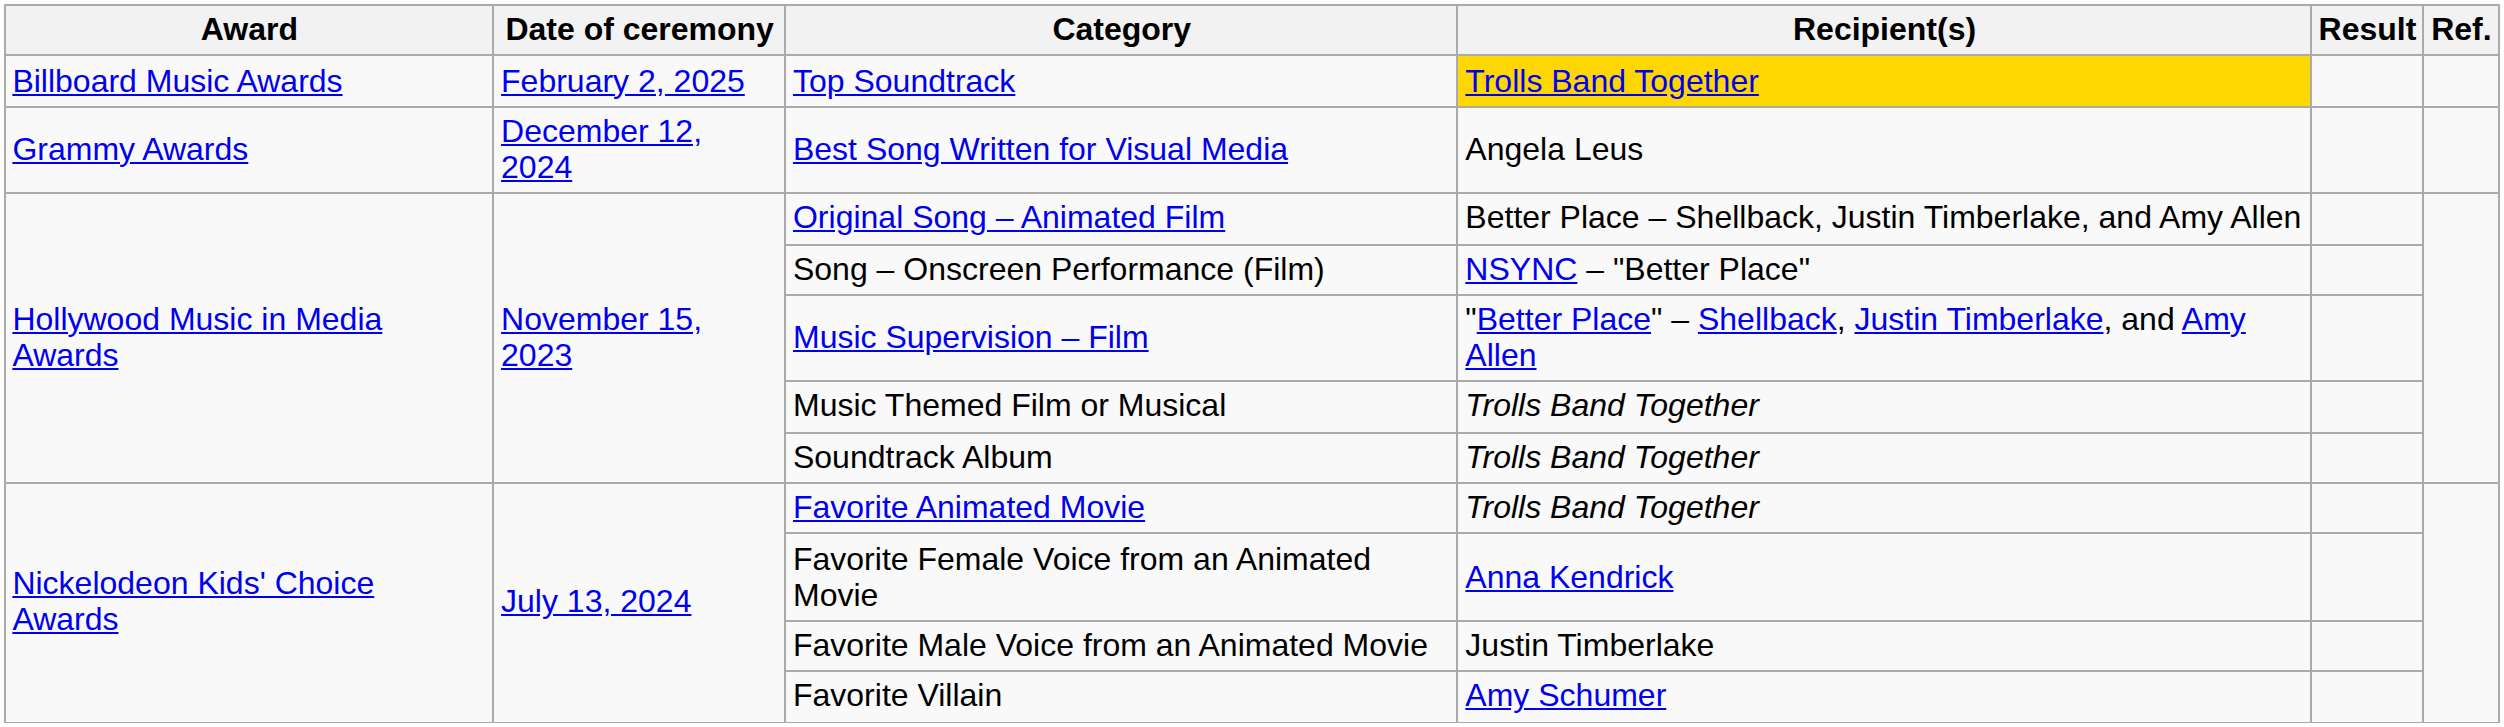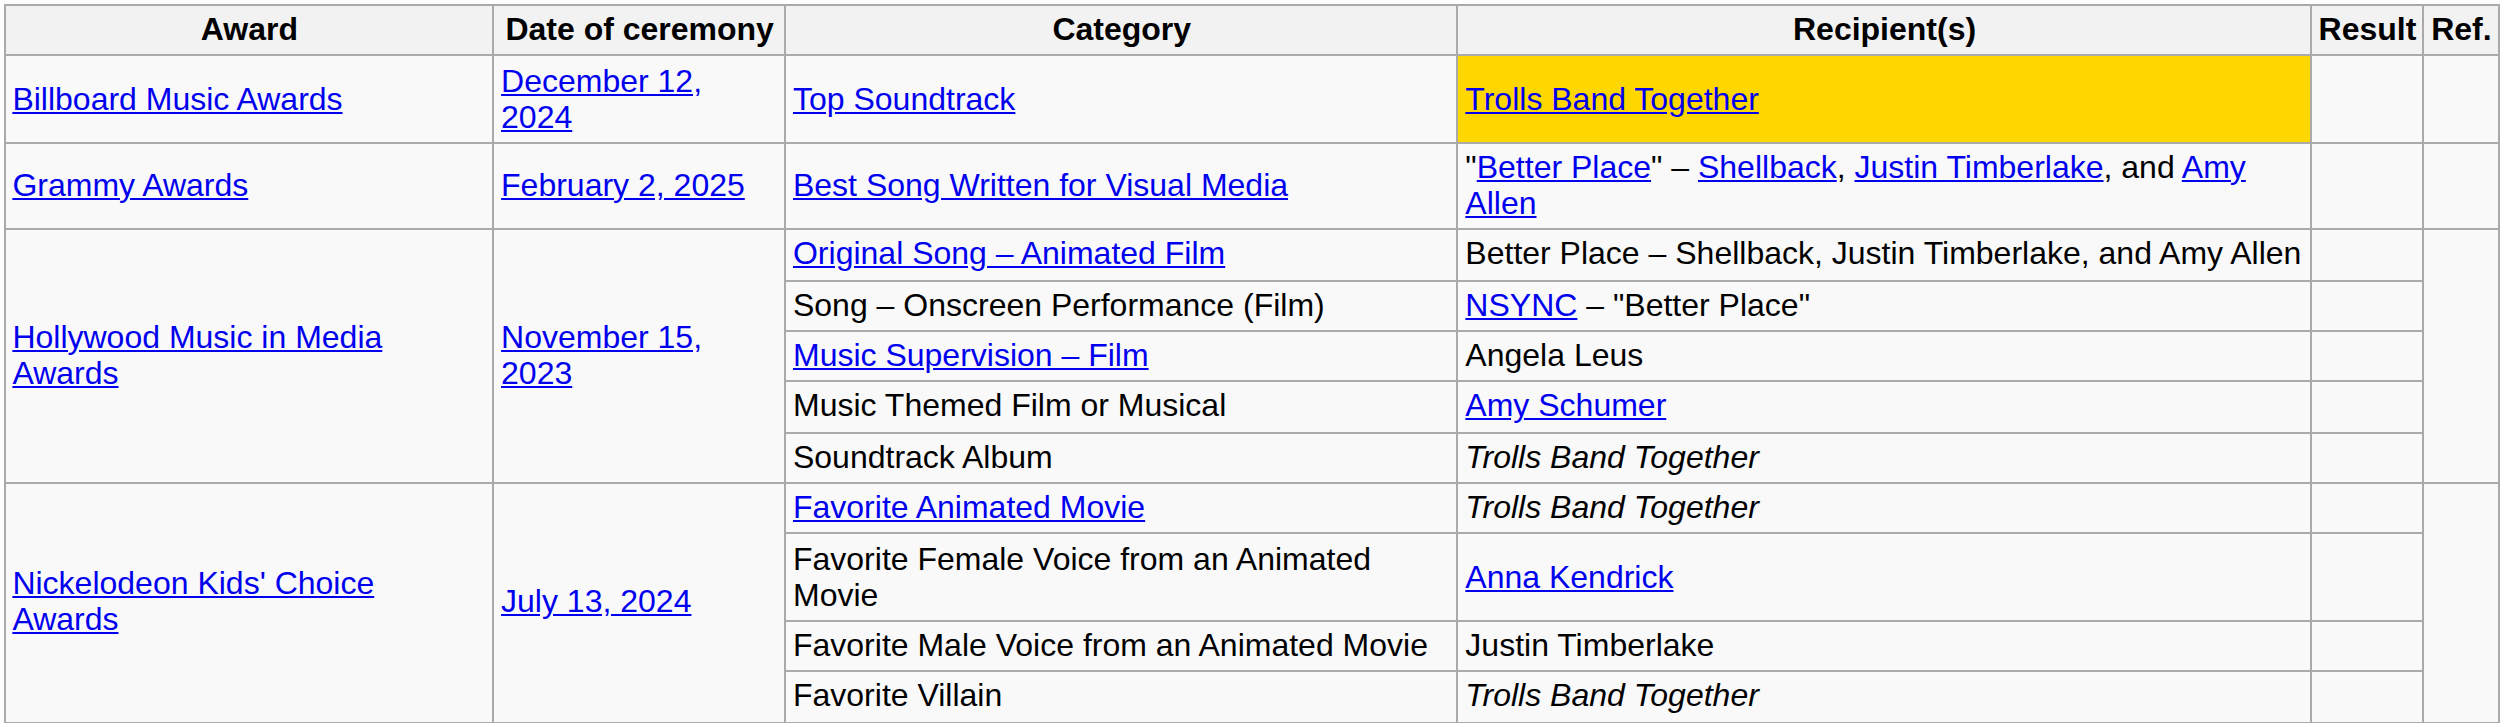Top Soundtrack | Date of ceremony: February 2, 2025 -> December 12, 2024
Best Song Written for Visual Media | Date of ceremony: December 12, 2024 -> February 2, 2025
Best Song Written for Visual Media | Recipient(s): Angela Leus -> "Better Place" – Shellback, Justin Timberlake, and Amy Allen
Music Supervision – Film | Recipient(s): "Better Place" – Shellback, Justin Timberlake, and Amy Allen -> Angela Leus
Music Themed Film or Musical | Recipient(s): Trolls Band Together -> Amy Schumer
Favorite Villain | Recipient(s): Amy Schumer -> Trolls Band Together
